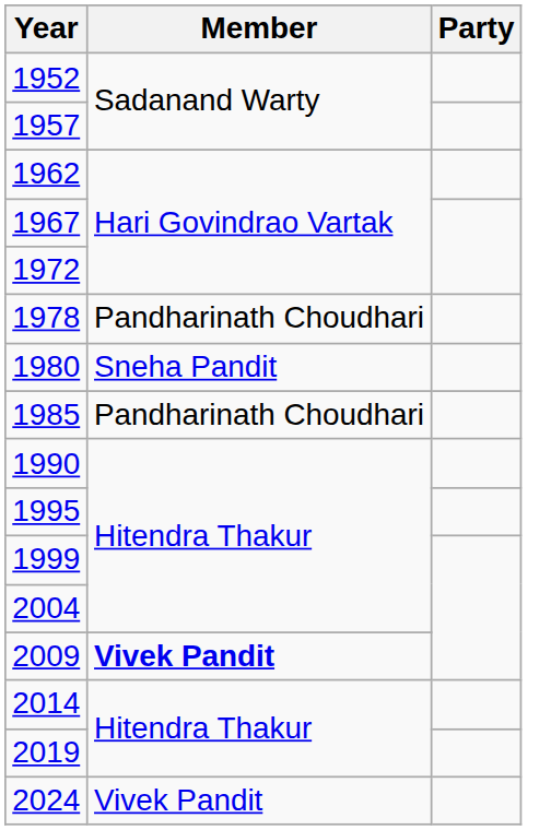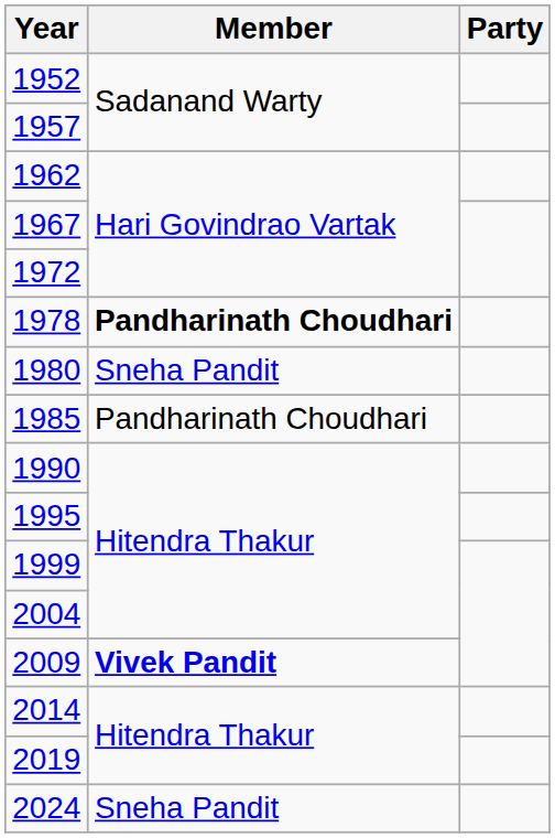1978 | Member: normal -> bold
2024 | Member: Vivek Pandit -> Sneha Pandit
